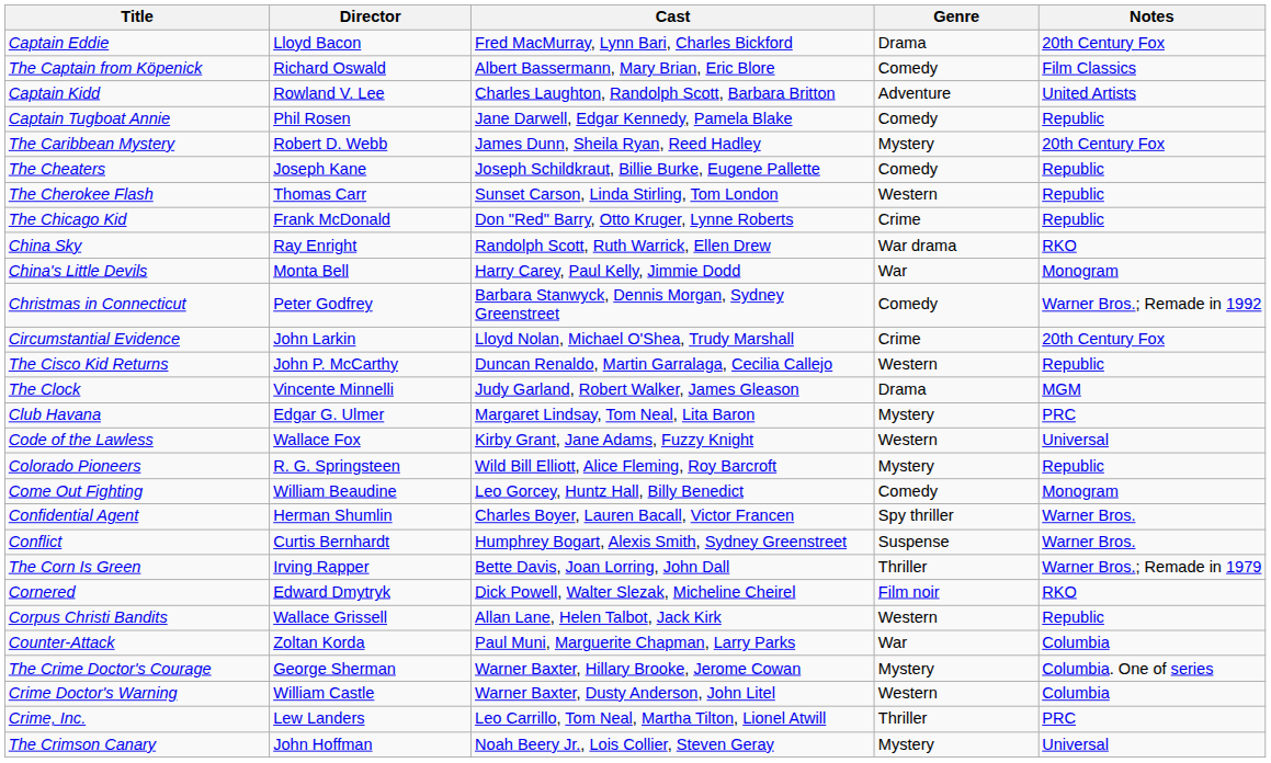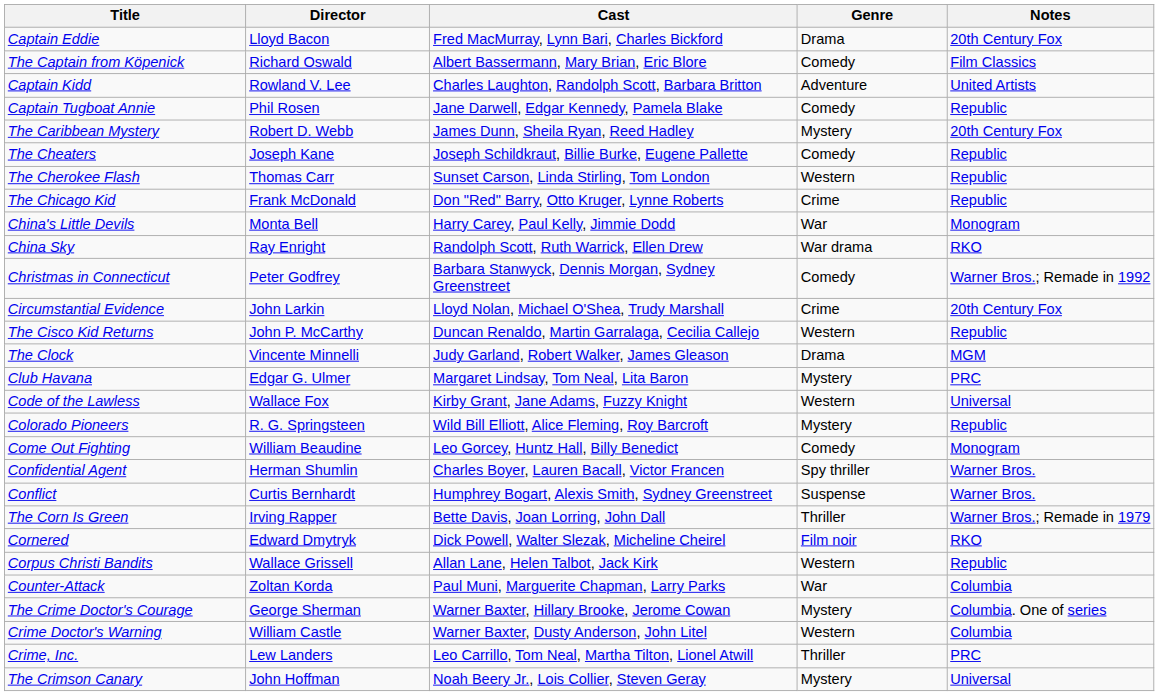rows swapped: China Sky <-> China's Little Devils
